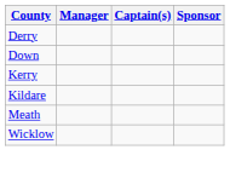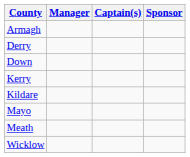+ row: Armagh
+ row: Mayo
